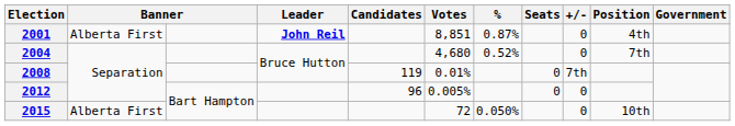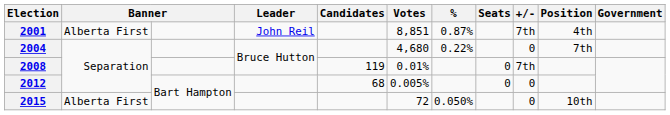2001 | Leader: bold -> normal
2001 | +/-: 0 -> 7th
2004 | %: 0.52% -> 0.22%
2012 | Candidates: 96 -> 68
